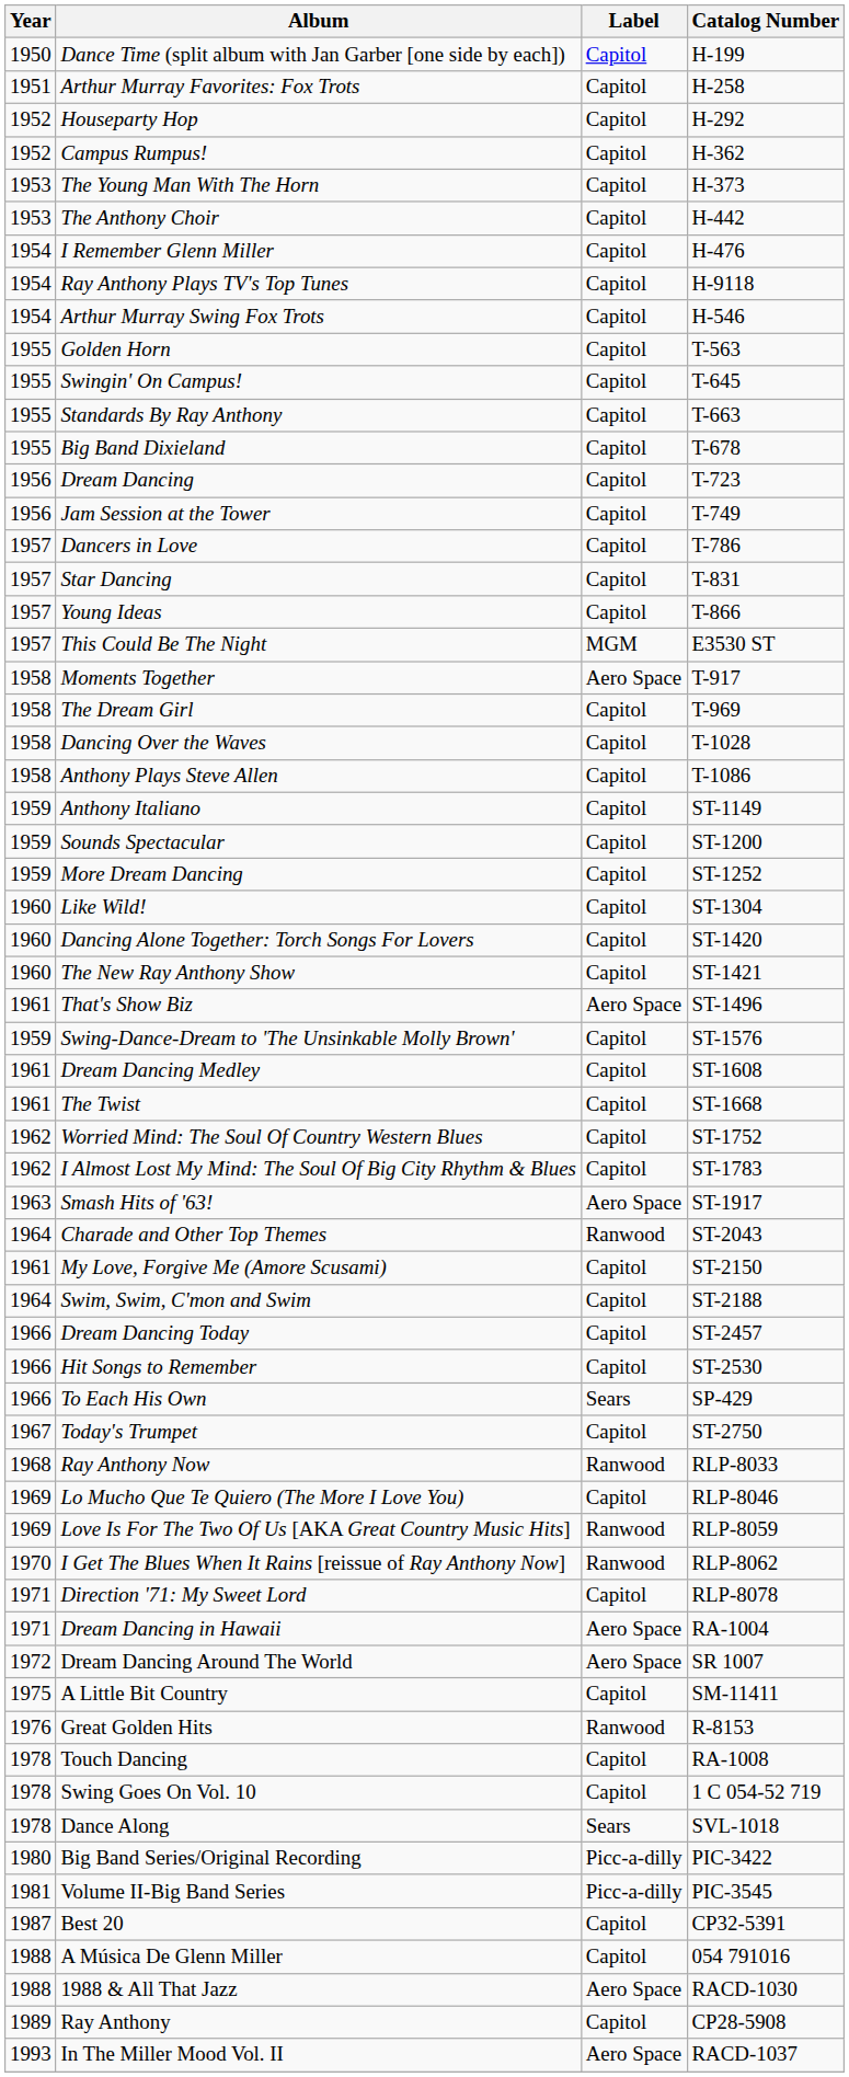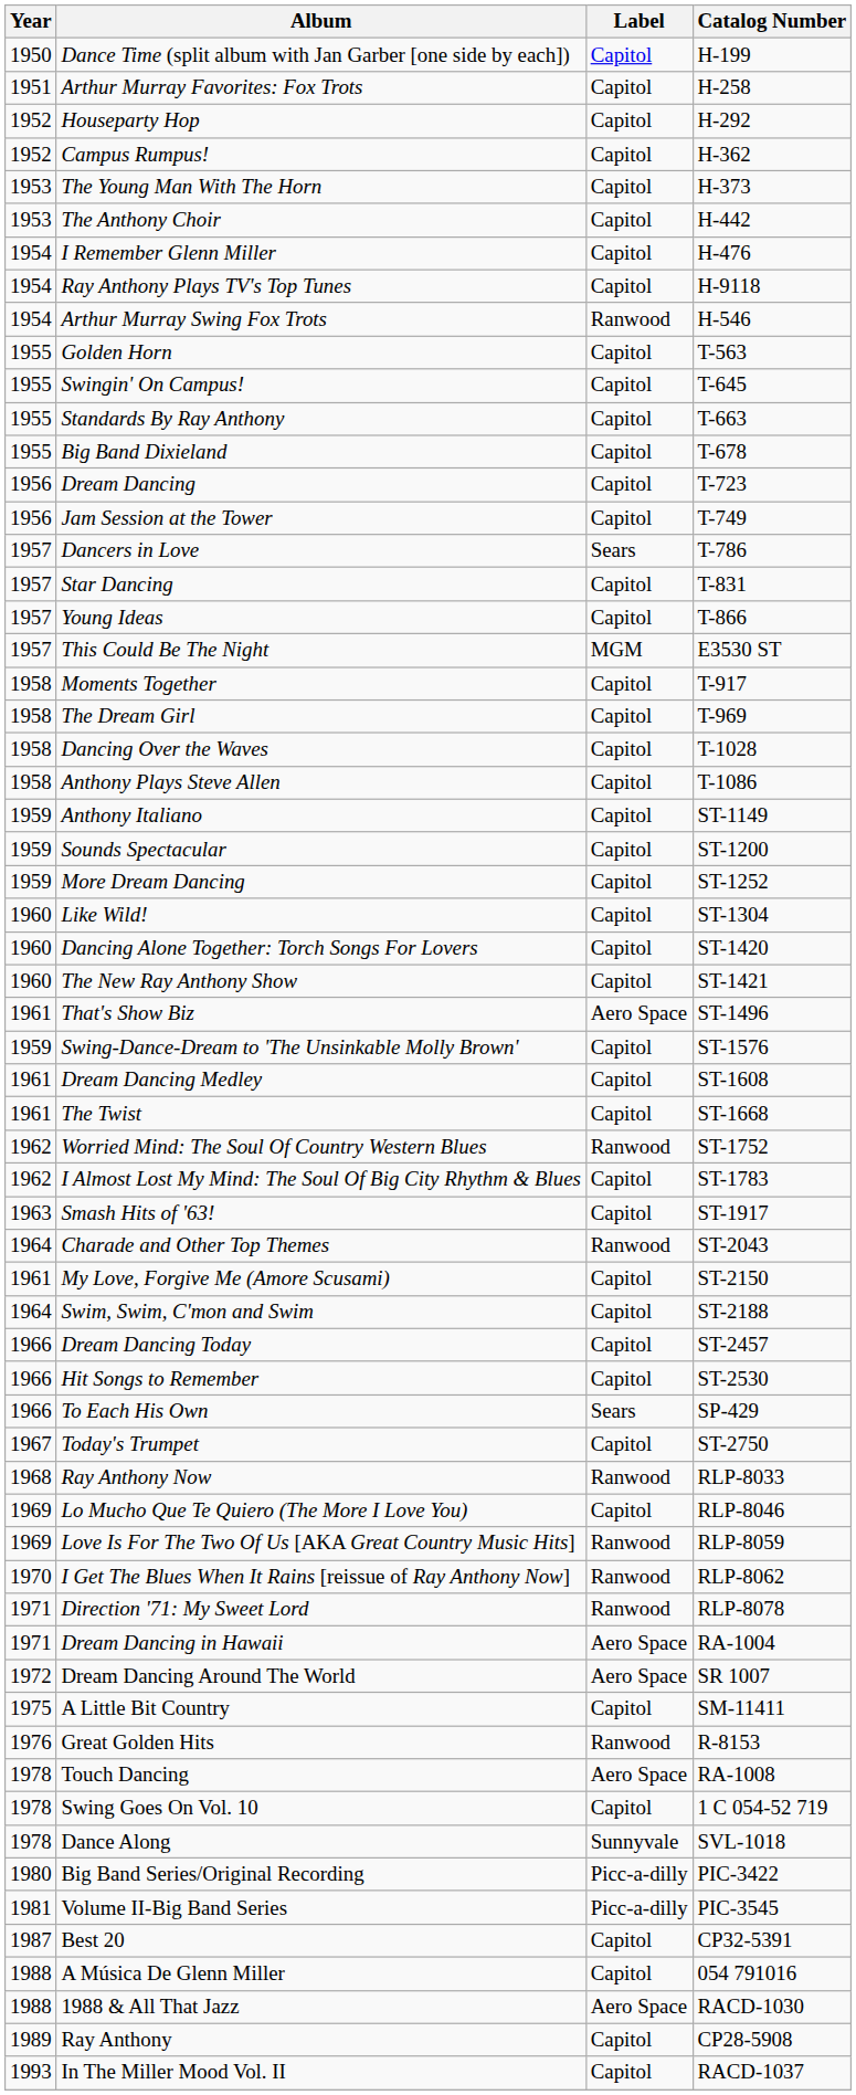Arthur Murray Swing Fox Trots | Label: Capitol -> Ranwood
Dancers in Love | Label: Capitol -> Sears
Moments Together | Label: Aero Space -> Capitol
Worried Mind: The Soul Of Country Western Blues | Label: Capitol -> Ranwood
Smash Hits of '63! | Label: Aero Space -> Capitol
Direction '71: My Sweet Lord | Label: Capitol -> Ranwood
Touch Dancing | Label: Capitol -> Aero Space
Dance Along | Label: Sears -> Sunnyvale
In The Miller Mood Vol. II | Label: Aero Space -> Capitol
